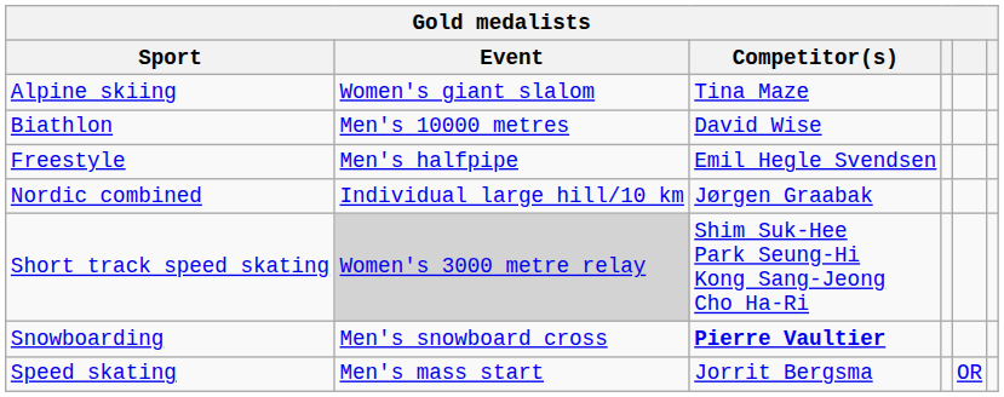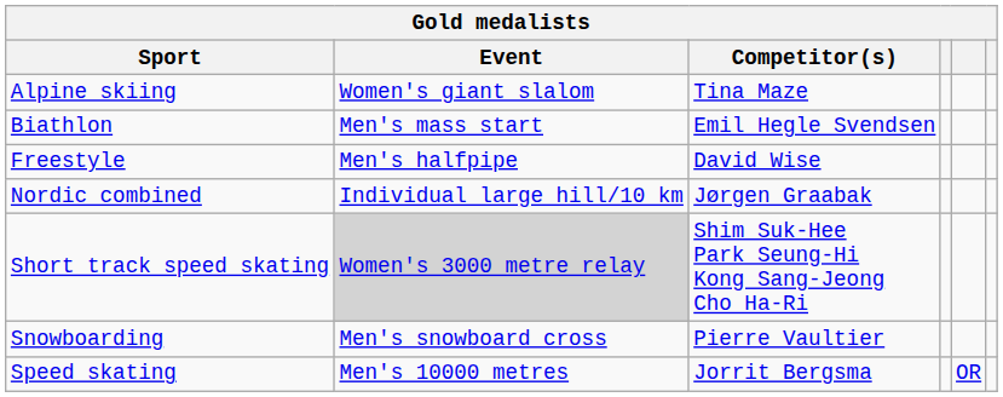Biathlon | Event: Men's 10000 metres -> Men's mass start
Biathlon | Competitor(s): David Wise -> Emil Hegle Svendsen
Freestyle | Competitor(s): Emil Hegle Svendsen -> David Wise
Snowboarding | Competitor(s): bold -> normal
Speed skating | Event: Men's mass start -> Men's 10000 metres
